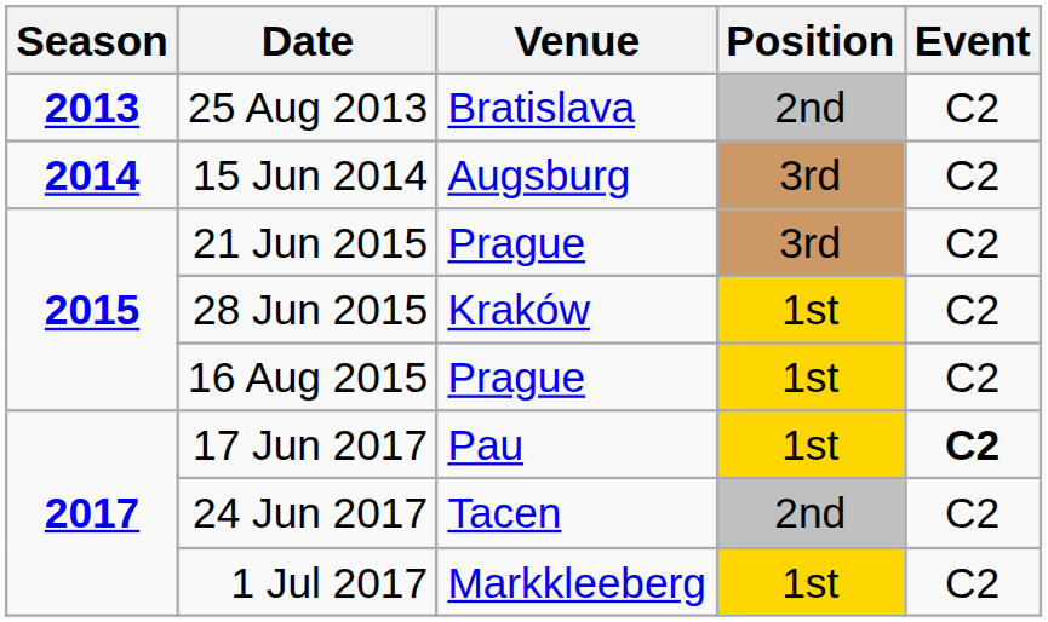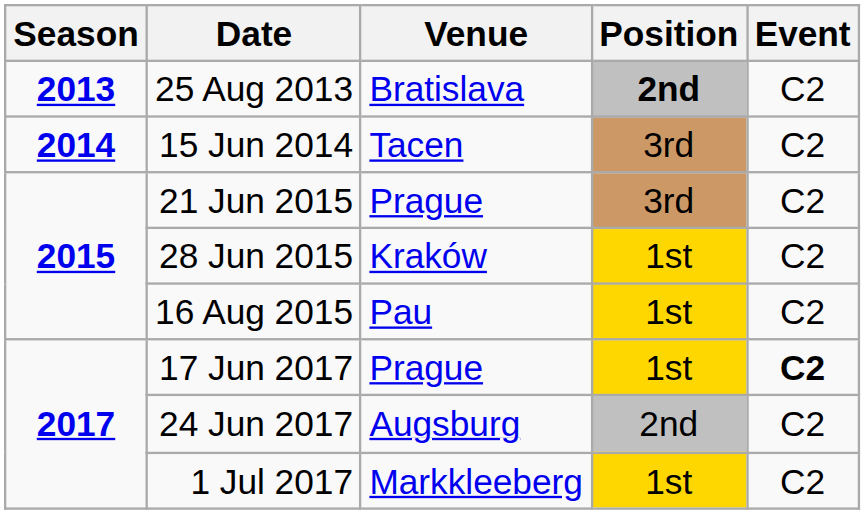25 Aug 2013 | Position: normal -> bold
15 Jun 2014 | Venue: Augsburg -> Tacen
16 Aug 2015 | Venue: Prague -> Pau
17 Jun 2017 | Venue: Pau -> Prague
24 Jun 2017 | Venue: Tacen -> Augsburg
